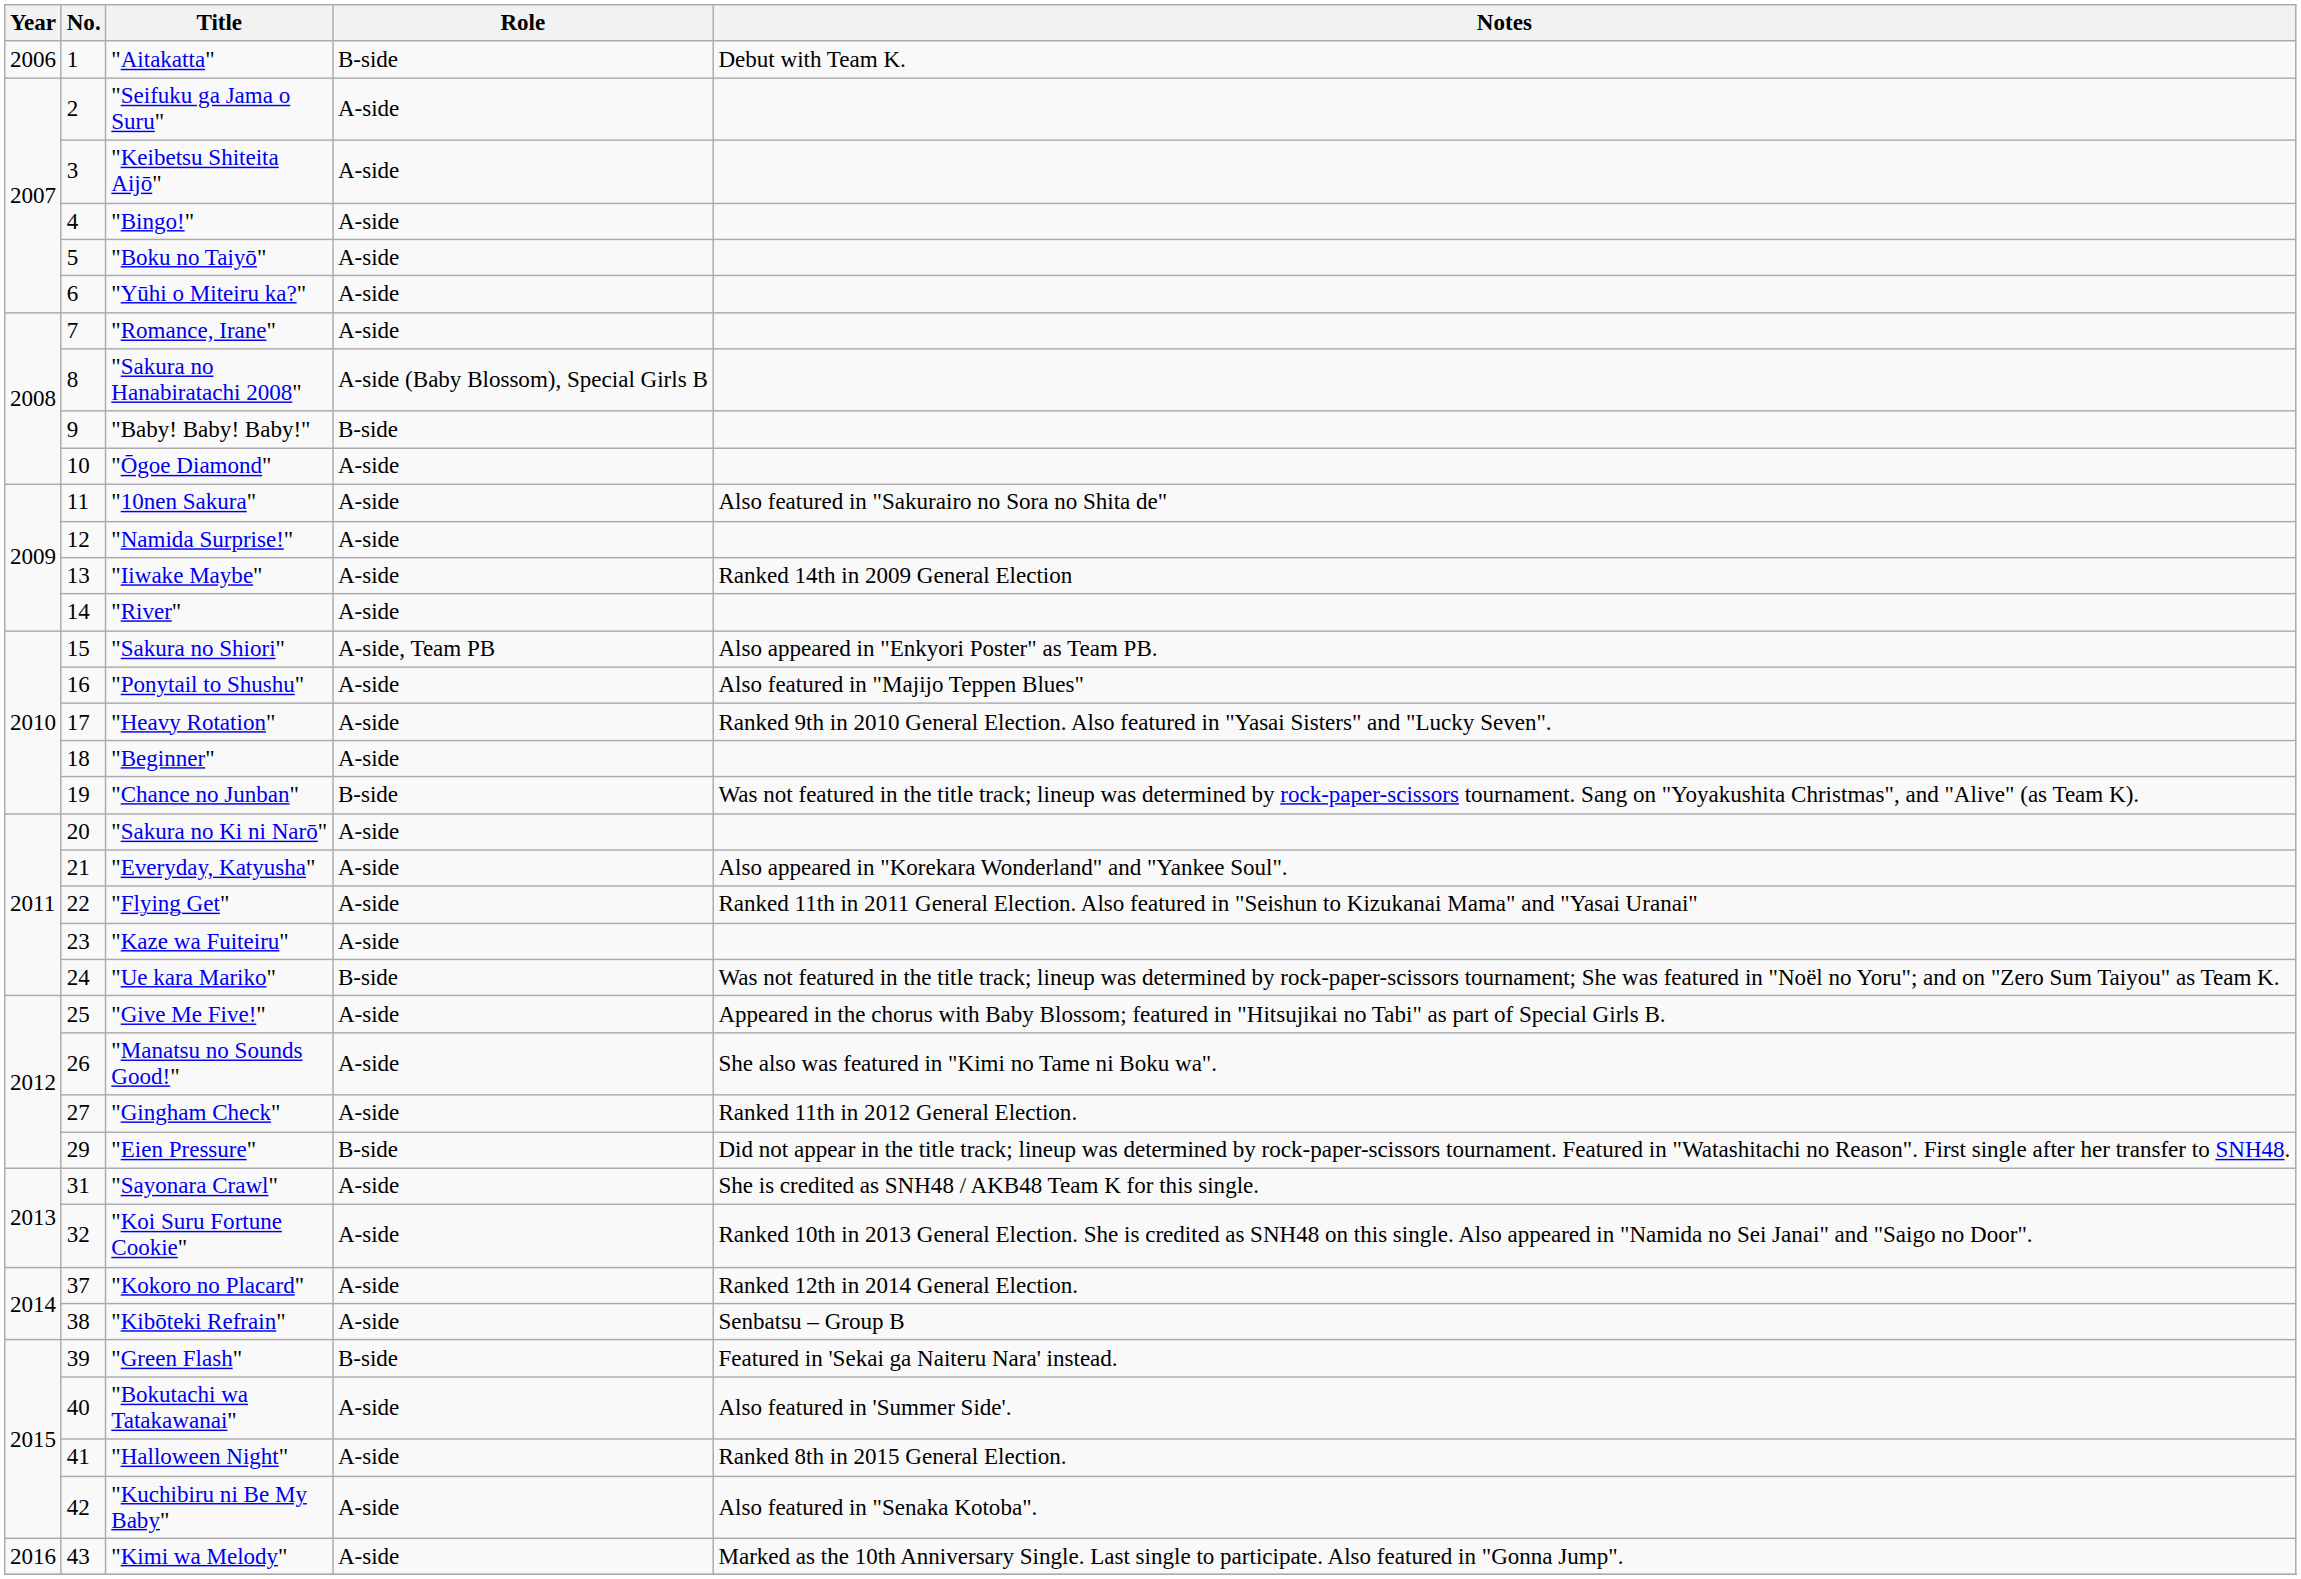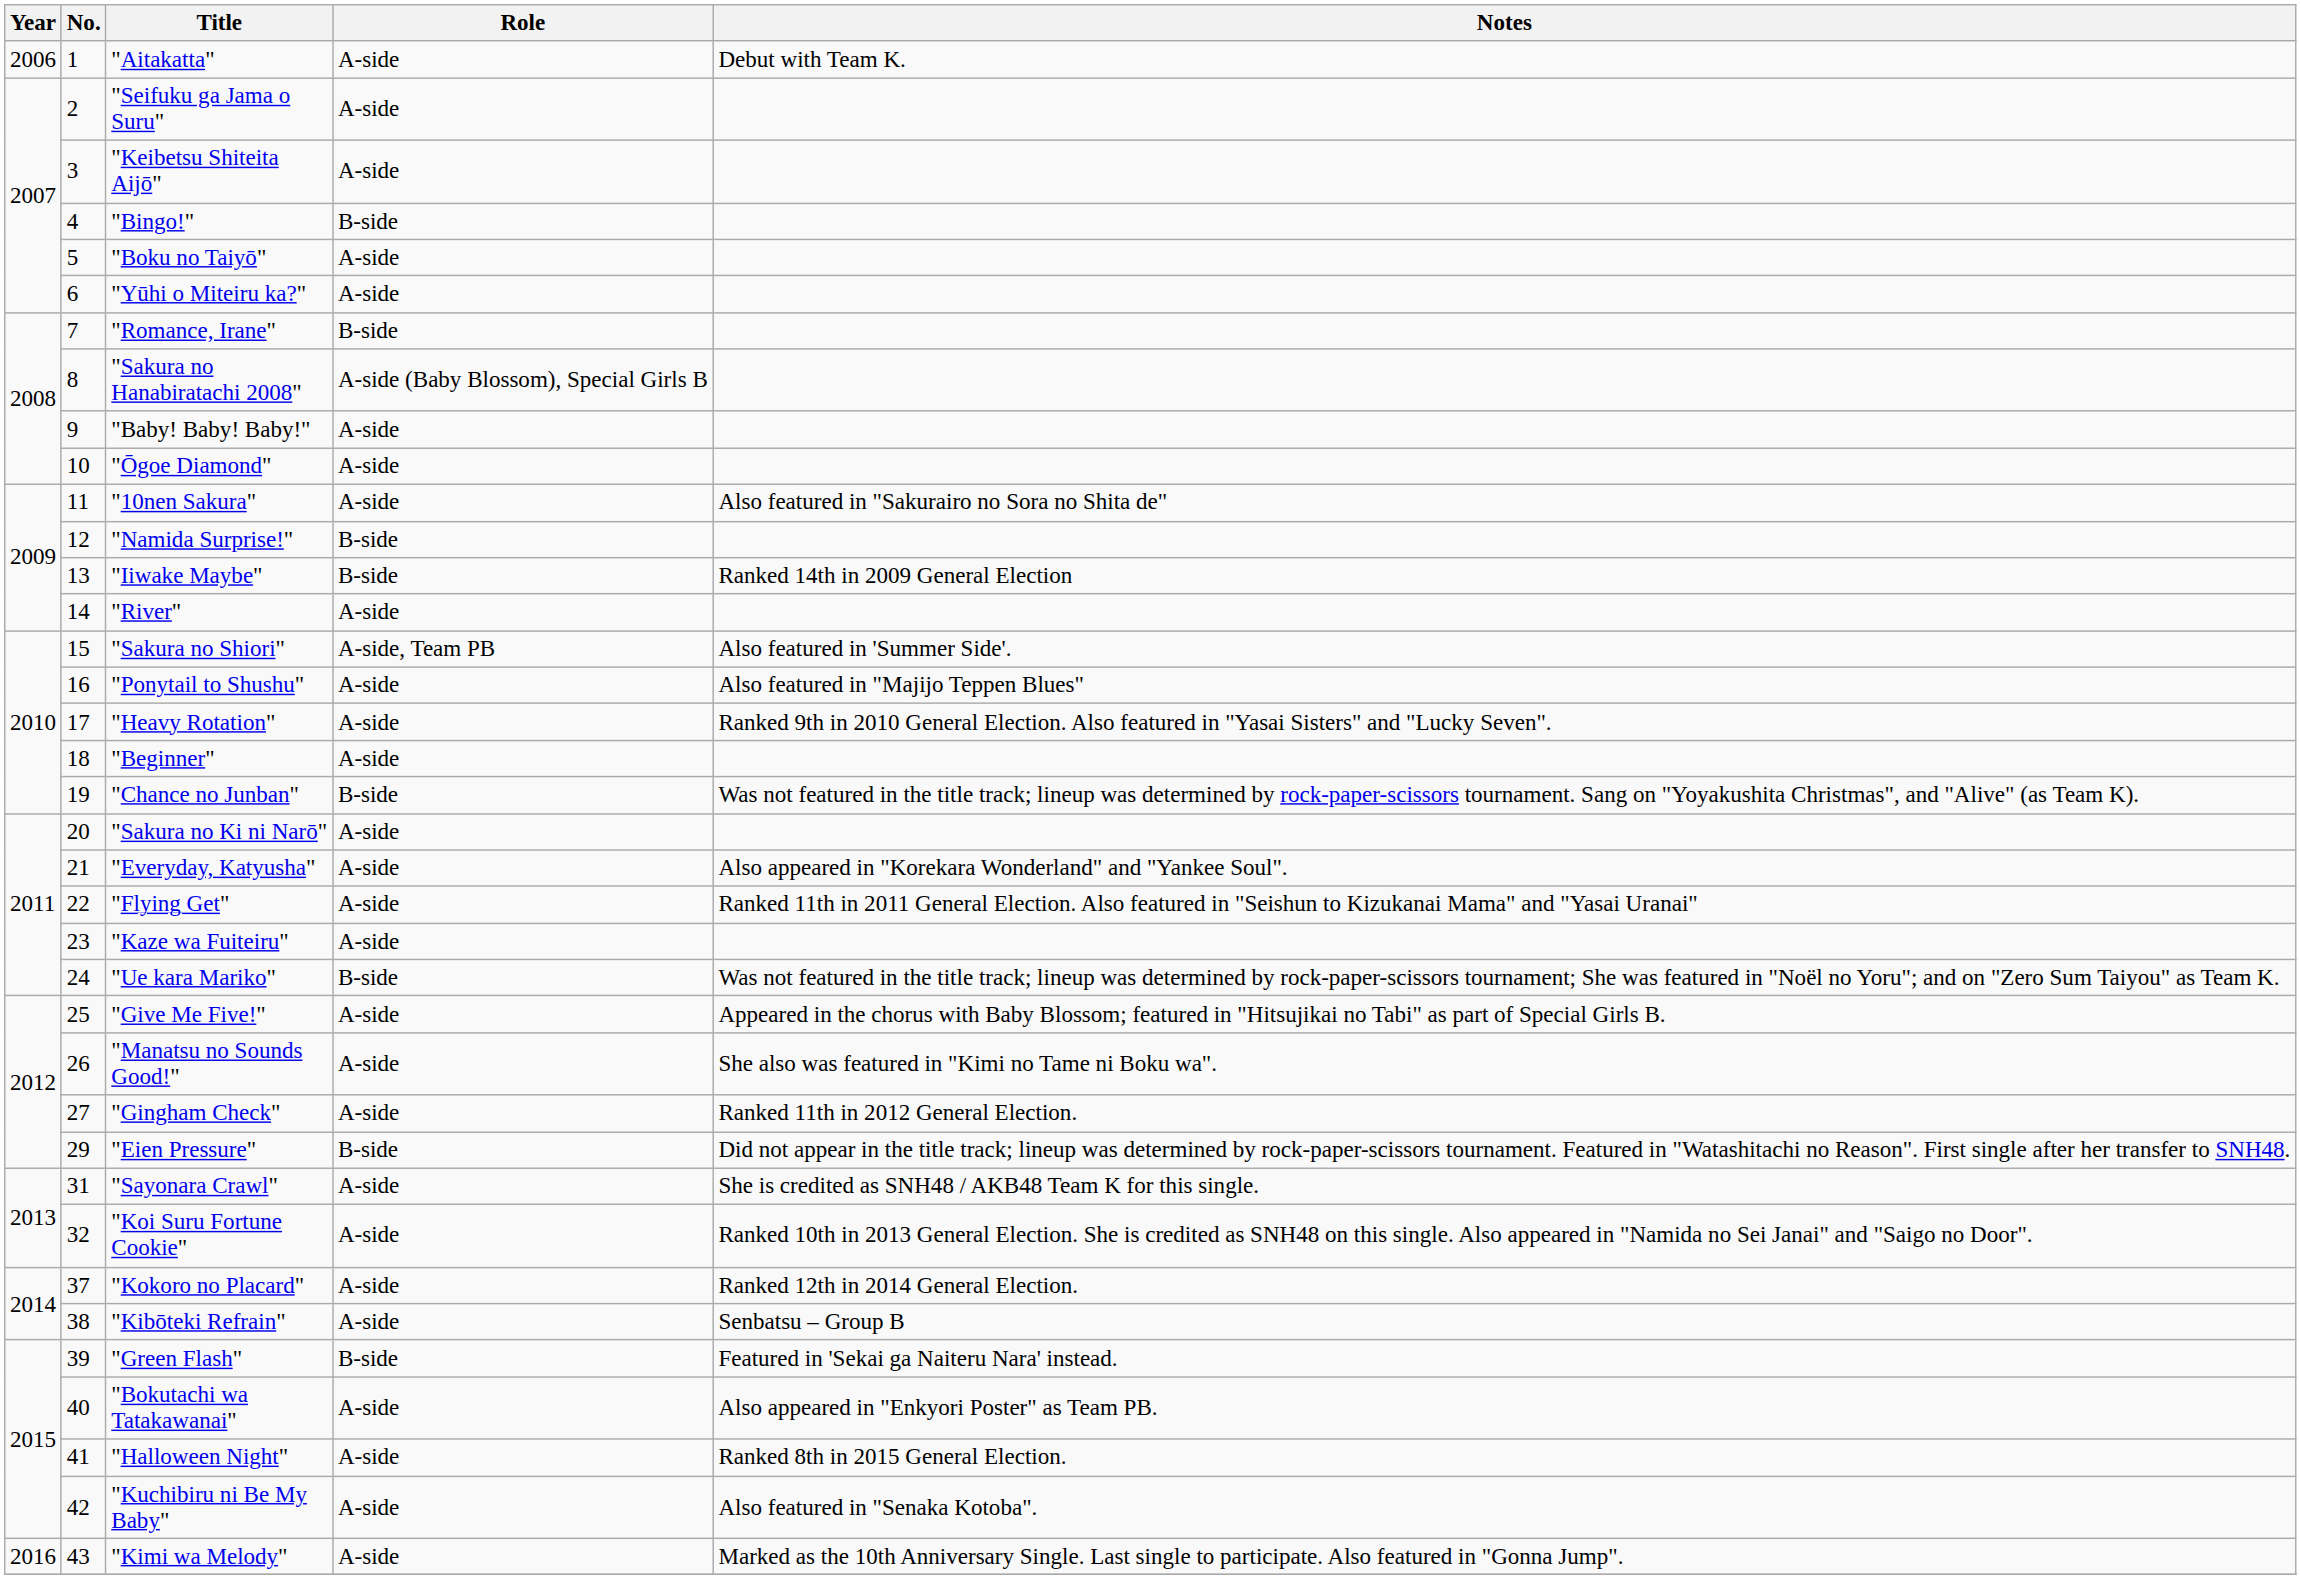"Aitakatta" | Role: B-side -> A-side
"Bingo!" | Role: A-side -> B-side
"Romance, Irane" | Role: A-side -> B-side
"Baby! Baby! Baby!" | Role: B-side -> A-side
"Namida Surprise!" | Role: A-side -> B-side
"Iiwake Maybe" | Role: A-side -> B-side
"Sakura no Shiori" | Notes: Also appeared in "Enkyori Poster" as Team PB. -> Also featured in 'Summer Side'.
"Bokutachi wa Tatakawanai" | Notes: Also featured in 'Summer Side'. -> Also appeared in "Enkyori Poster" as Team PB.
